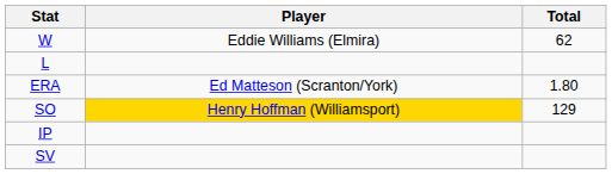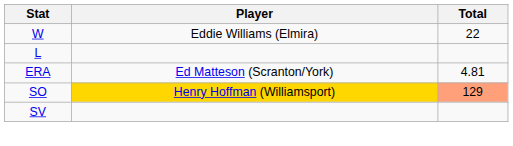W | Total: 62 -> 22
ERA | Total: 1.80 -> 4.81
SO | Total: no background -> lightsalmon background
- row: IP
